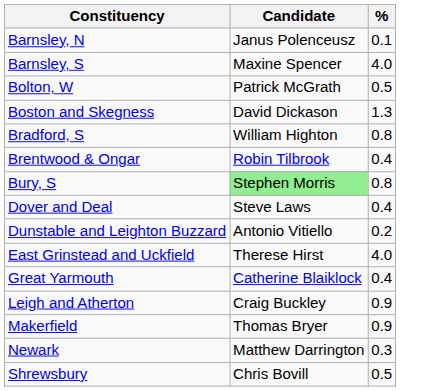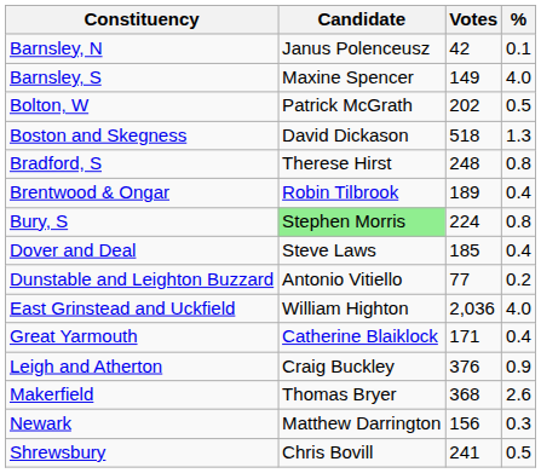+ column: Votes | 42 | 149 | 202 | 518 | 248 | 189 | 224 | 185 | 77 | 2,036 | 171 | 376 | 368 | 156 | 241
Bradford, S | Candidate: William Highton -> Therese Hirst
East Grinstead and Uckfield | Candidate: Therese Hirst -> William Highton
Makerfield | %: 0.9 -> 2.6
